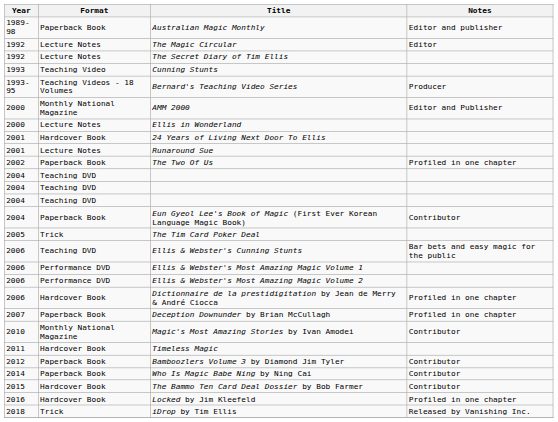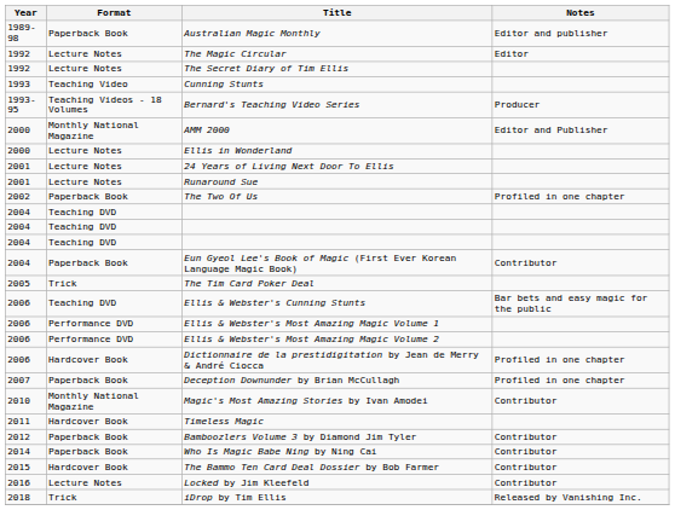24 Years of Living Next Door To Ellis | Format: Hardcover Book -> Lecture Notes
Locked by Jim Kleefeld | Format: Hardcover Book -> Lecture Notes
Locked by Jim Kleefeld | Notes: Profiled in one chapter -> Contributor
